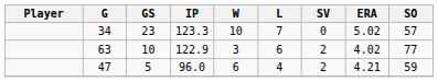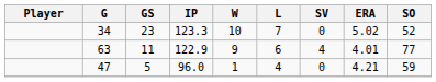34 | SO: 57 -> 52
63 | GS: 10 -> 11
63 | W: 3 -> 9
63 | SV: 2 -> 4
63 | ERA: 4.02 -> 4.01
47 | W: 6 -> 1
47 | SV: 2 -> 0
